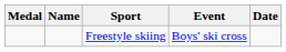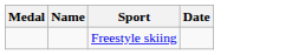- column: Event | Boys' ski cross
